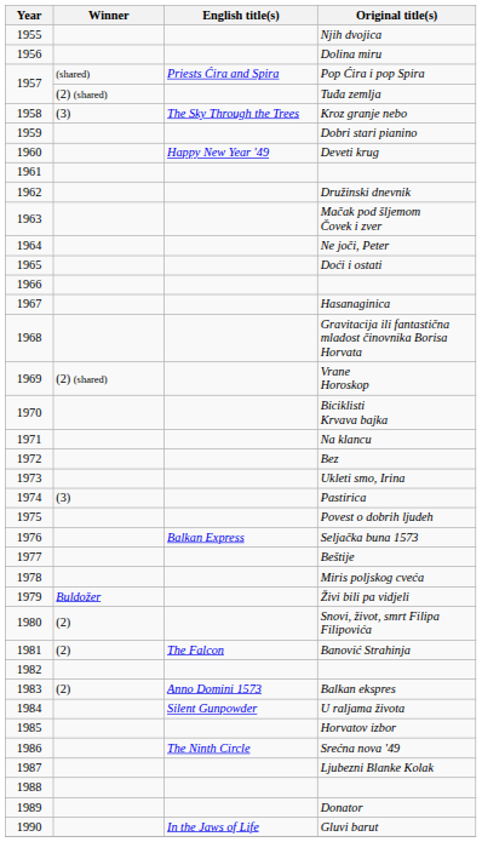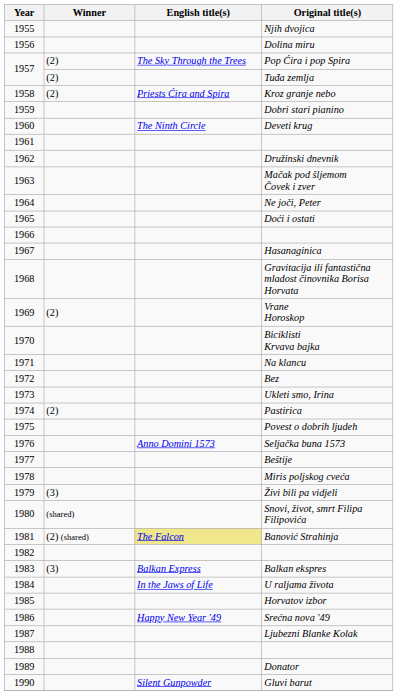Pop Ćira i pop Spira | Winner: (shared) -> (2)
Pop Ćira i pop Spira | English title(s): Priests Ćira and Spira -> The Sky Through the Trees
Tuđa zemlja | Winner: (2) (shared) -> (2)
Kroz granje nebo | Winner: (3) -> (2)
Kroz granje nebo | English title(s): The Sky Through the Trees -> Priests Ćira and Spira
Deveti krug | English title(s): Happy New Year '49 -> The Ninth Circle
Vrane Horoskop | Winner: (2) (shared) -> (2)
Pastirica | Winner: (3) -> (2)
Seljačka buna 1573 | English title(s): Balkan Express -> Anno Domini 1573
Živi bili pa vidjeli | Winner: Buldožer -> (3)
Snovi, život, smrt Filipa Filipovića | Winner: (2) -> (shared)
Banović Strahinja | Winner: (2) -> (2) (shared)
Banović Strahinja | English title(s): no background -> khaki background
Balkan ekspres | Winner: (2) -> (3)
Balkan ekspres | English title(s): Anno Domini 1573 -> Balkan Express
U raljama života | English title(s): Silent Gunpowder -> In the Jaws of Life
Srećna nova '49 | English title(s): The Ninth Circle -> Happy New Year '49
Gluvi barut | English title(s): In the Jaws of Life -> Silent Gunpowder
